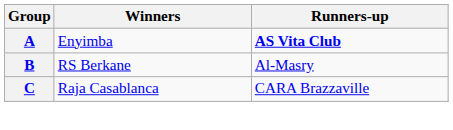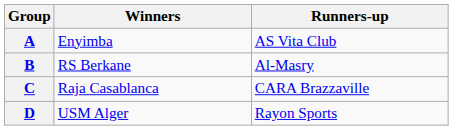A | Runners-up: bold -> normal
+ row: D | USM Alger | Rayon Sports
